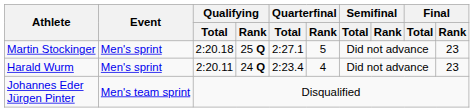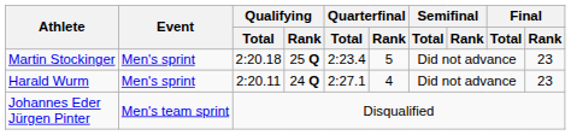Martin Stockinger | Quarterfinal / Total: 2:27.1 -> 2:23.4
Harald Wurm | Quarterfinal / Total: 2:23.4 -> 2:27.1
